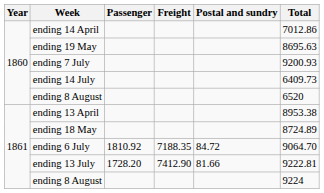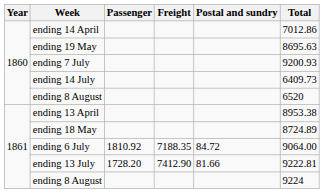ending 6 July | Total: 9064.70 -> 9064.00
